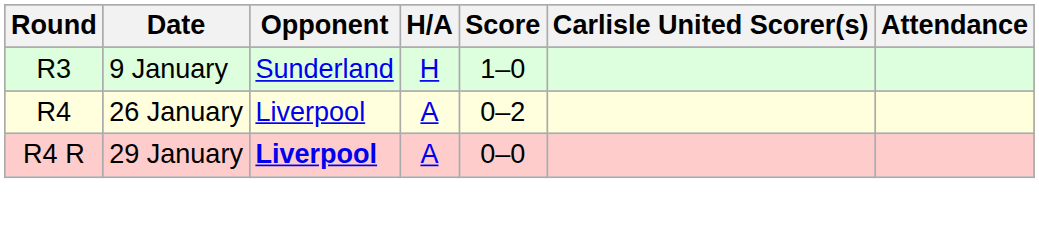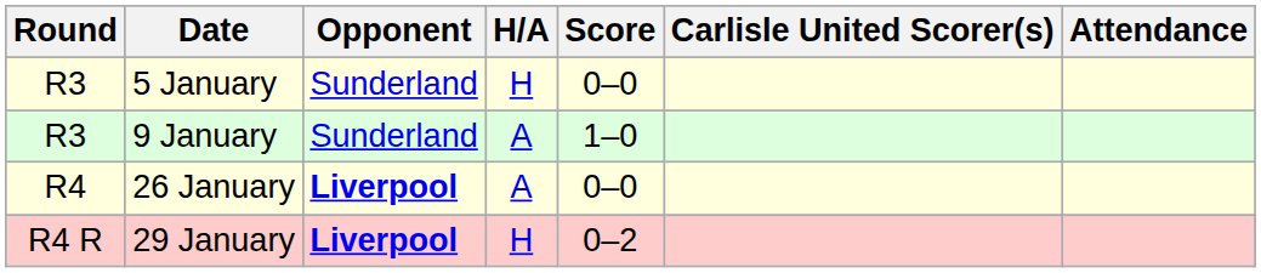+ row: R3 | 5 January | Sunderland | H | 0–0
9 January | H/A: H -> A
26 January | Opponent: normal -> bold
26 January | Score: 0–2 -> 0–0
29 January | H/A: A -> H
29 January | Score: 0–0 -> 0–2
